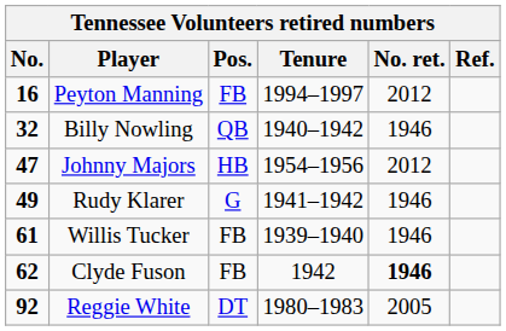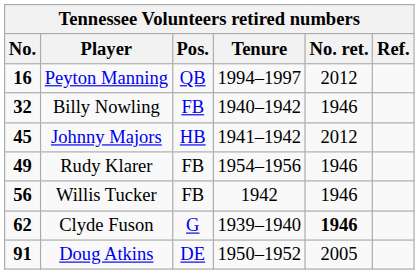Peyton Manning | Pos.: FB -> QB
Billy Nowling | Pos.: QB -> FB
Johnny Majors | No.: 47 -> 45
Johnny Majors | Tenure: 1954–1956 -> 1941–1942
Rudy Klarer | Pos.: G -> FB
Rudy Klarer | Tenure: 1941–1942 -> 1954–1956
Willis Tucker | No.: 61 -> 56
Willis Tucker | Tenure: 1939–1940 -> 1942
Clyde Fuson | Pos.: FB -> G
Clyde Fuson | Tenure: 1942 -> 1939–1940
+ row: 91 | Doug Atkins | DE | 1950–1952 | 2005
- row: 92 | Reggie White | DT | 1980–1983 | 2005
